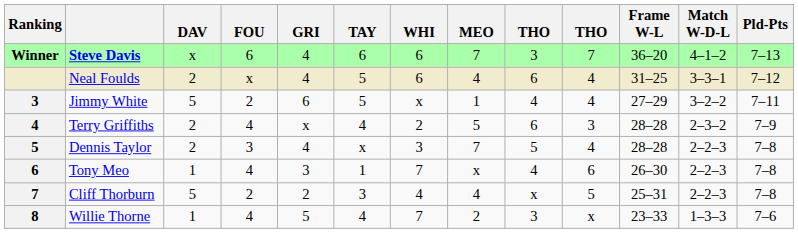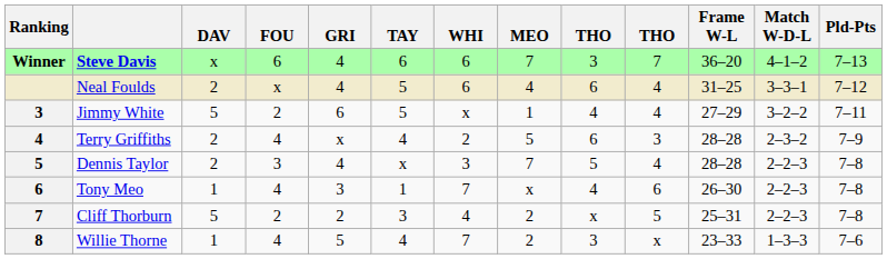Cliff Thorburn | MEO: 4 -> 2
